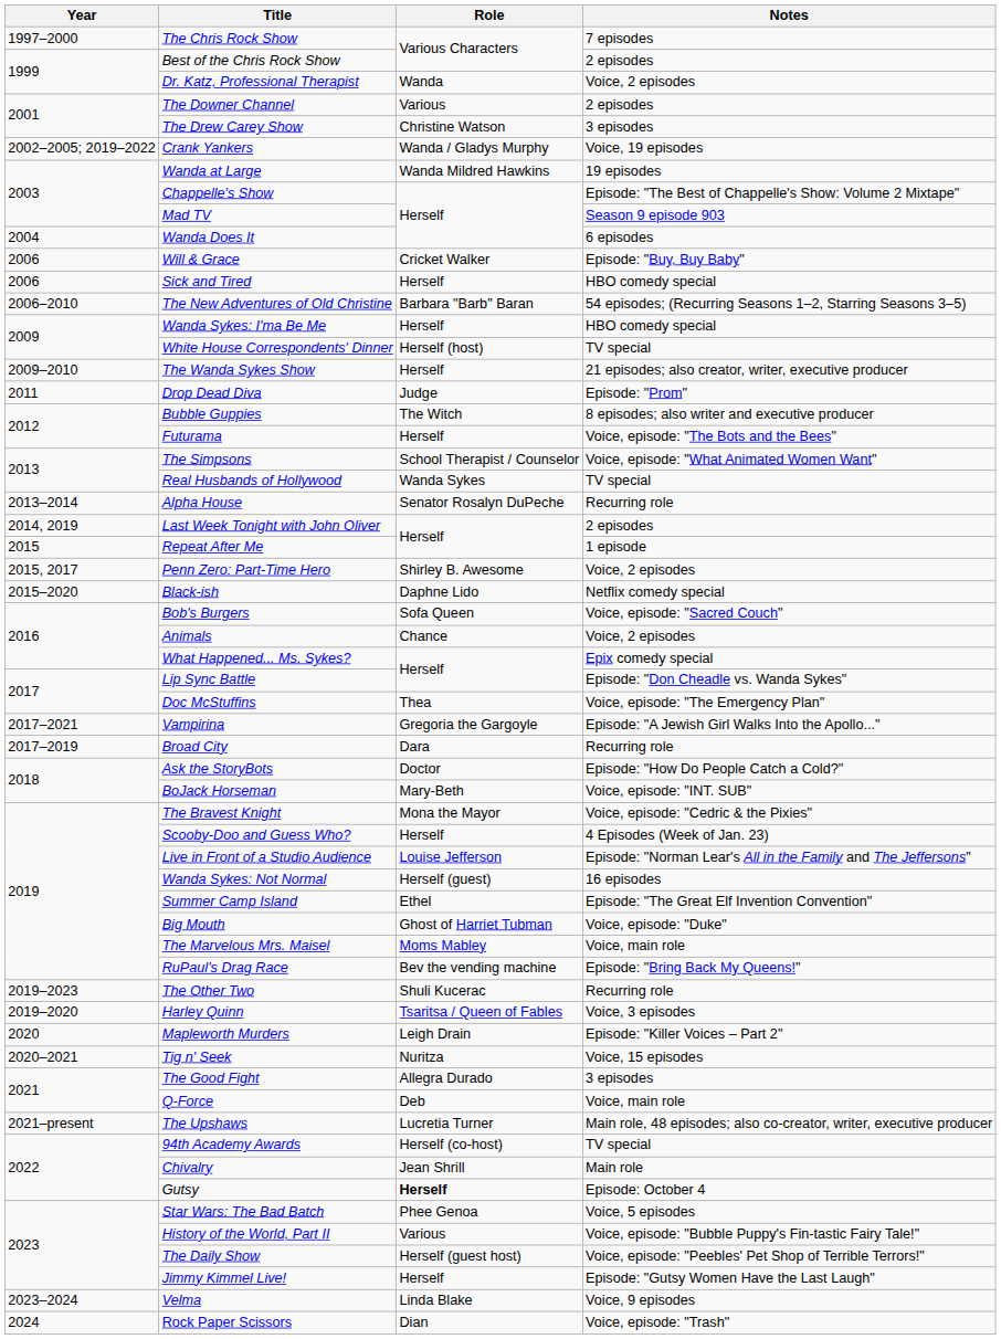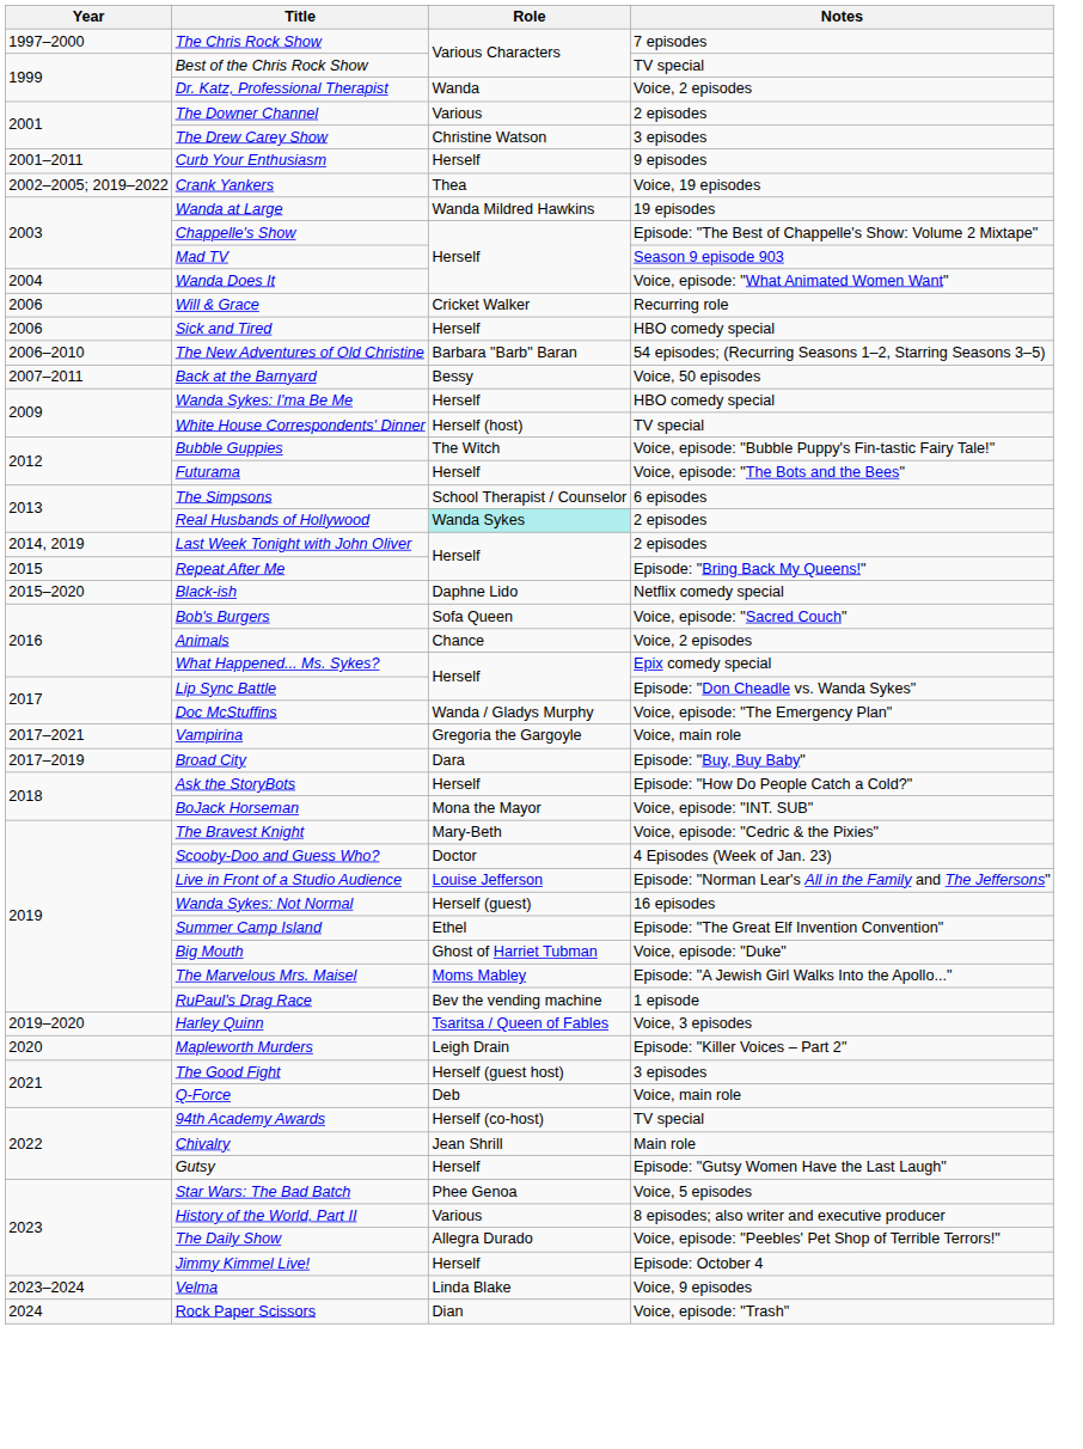Best of the Chris Rock Show | Notes: 2 episodes -> TV special
+ row: 2001–2011 | Curb Your Enthusiasm | Herself | 9 episodes
Crank Yankers | Role: Wanda / Gladys Murphy -> Thea
Wanda Does It | Notes: 6 episodes -> Voice, episode: "What Animated Women Want"
Will & Grace | Notes: Episode: "Buy, Buy Baby" -> Recurring role
+ row: 2007–2011 | Back at the Barnyard | Bessy | Voice, 50 episodes
- row: 2009–2010 | The Wanda Sykes Show | Herself | 21 episodes; also creator, writer, executive producer
- row: 2011 | Drop Dead Diva | Judge | Episode: "Prom"
Bubble Guppies | Notes: 8 episodes; also writer and executive producer -> Voice, episode: "Bubble Puppy's Fin-tastic Fairy Tale!"
The Simpsons | Notes: Voice, episode: "What Animated Women Want" -> 6 episodes
Real Husbands of Hollywood | Role: no background -> paleturquoise background
Real Husbands of Hollywood | Notes: TV special -> 2 episodes
- row: 2013–2014 | Alpha House | Senator Rosalyn DuPeche | Recurring role
Repeat After Me | Notes: 1 episode -> Episode: "Bring Back My Queens!"
- row: 2015, 2017 | Penn Zero: Part-Time Hero | Shirley B. Awesome | Voice, 2 episodes
Doc McStuffins | Role: Thea -> Wanda / Gladys Murphy
Vampirina | Notes: Episode: "A Jewish Girl Walks Into the Apollo..." -> Voice, main role
Broad City | Notes: Recurring role -> Episode: "Buy, Buy Baby"
Ask the StoryBots | Role: Doctor -> Herself
BoJack Horseman | Role: Mary-Beth -> Mona the Mayor
The Bravest Knight | Role: Mona the Mayor -> Mary-Beth
Scooby-Doo and Guess Who? | Role: Herself -> Doctor
The Marvelous Mrs. Maisel | Notes: Voice, main role -> Episode: "A Jewish Girl Walks Into the Apollo..."
RuPaul's Drag Race | Notes: Episode: "Bring Back My Queens!" -> 1 episode
- row: 2019–2023 | The Other Two | Shuli Kucerac | Recurring role
- row: 2020–2021 | Tig n' Seek | Nuritza | Voice, 15 episodes
The Good Fight | Role: Allegra Durado -> Herself (guest host)
- row: 2021–present | The Upshaws | Lucretia Turner | Main role, 48 episodes; also co-creator, writer, executive producer
Gutsy | Role: bold -> normal
Gutsy | Notes: Episode: October 4 -> Episode: "Gutsy Women Have the Last Laugh"
History of the World, Part II | Notes: Voice, episode: "Bubble Puppy's Fin-tastic Fairy Tale!" -> 8 episodes; also writer and executive producer
The Daily Show | Role: Herself (guest host) -> Allegra Durado
Jimmy Kimmel Live! | Notes: Episode: "Gutsy Women Have the Last Laugh" -> Episode: October 4
